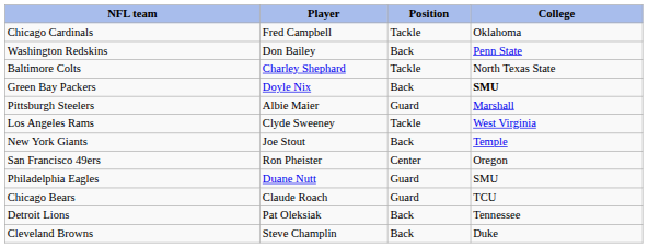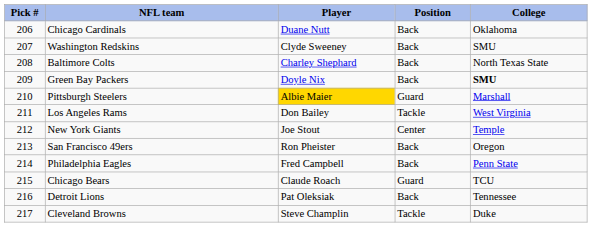+ column: Pick # | 206 | 207 | 208 | 209 | 210 | 211 | 212 | 213 | 214 | 215 | 216 | 217
Chicago Cardinals | Player: Fred Campbell -> Duane Nutt
Chicago Cardinals | Position: Tackle -> Back
Washington Redskins | Player: Don Bailey -> Clyde Sweeney
Washington Redskins | College: Penn State -> SMU
Baltimore Colts | Position: Tackle -> Back
Pittsburgh Steelers | Player: no background -> gold background
Los Angeles Rams | Player: Clyde Sweeney -> Don Bailey
New York Giants | Position: Back -> Center
San Francisco 49ers | Position: Center -> Back
Philadelphia Eagles | Player: Duane Nutt -> Fred Campbell
Philadelphia Eagles | Position: Guard -> Back
Philadelphia Eagles | College: SMU -> Penn State
Cleveland Browns | Position: Back -> Tackle
